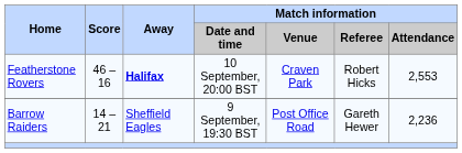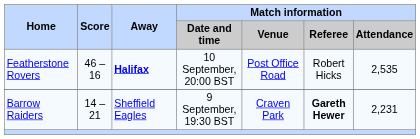Featherstone Rovers | Match information / Venue: Craven Park -> Post Office Road
Featherstone Rovers | Match information / Attendance: 2,553 -> 2,535
Barrow Raiders | Match information / Venue: Post Office Road -> Craven Park
Barrow Raiders | Match information / Referee: normal -> bold
Barrow Raiders | Match information / Attendance: 2,236 -> 2,231
